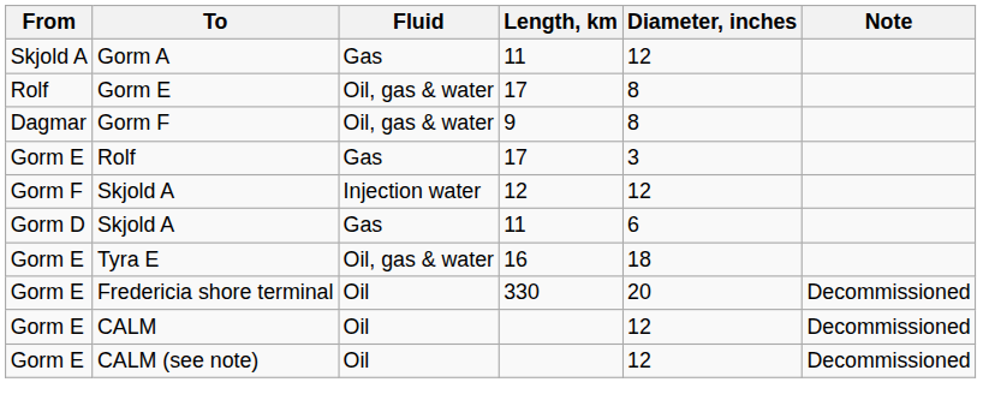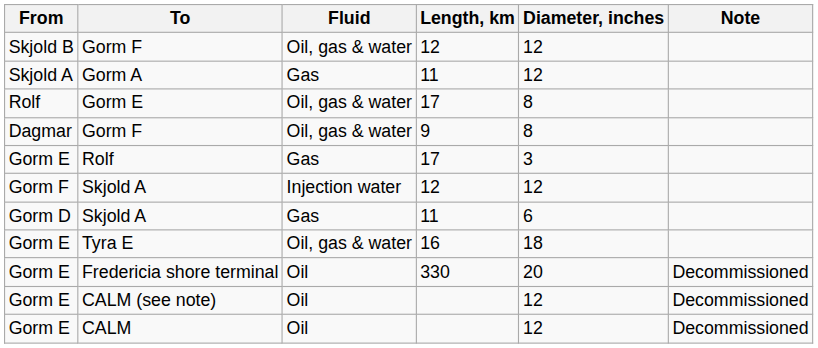+ row: Skjold B | Gorm F | Oil, gas & water | 12 | 12
rows swapped: CALM (see note) <-> CALM
